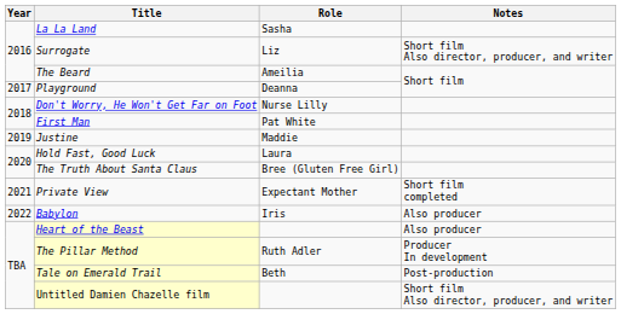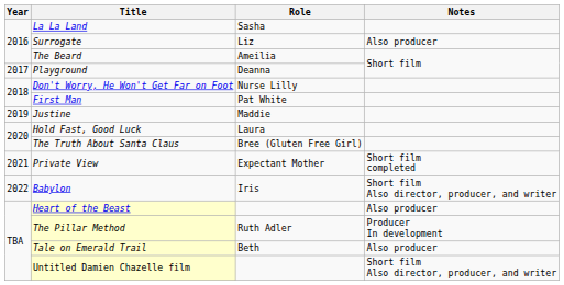Surrogate | Notes: Short film Also director, producer, and writer -> Also producer
Babylon | Notes: Also producer -> Short film Also director, producer, and writer
Tale on Emerald Trail | Notes: Post-production -> Also producer
